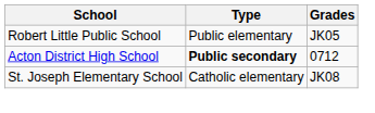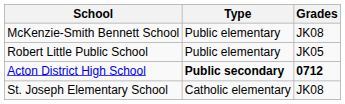+ row: McKenzie-Smith Bennett School | Public elementary | JK08
Acton District High School | Grades: normal -> bold
